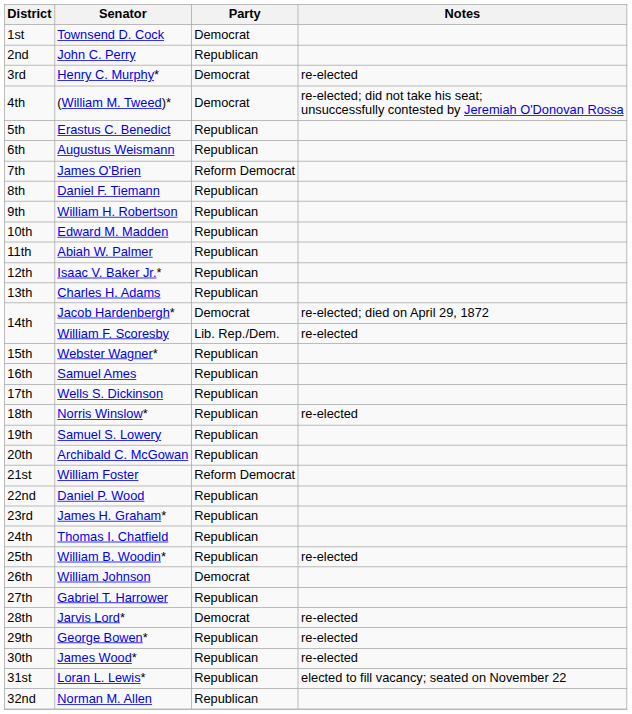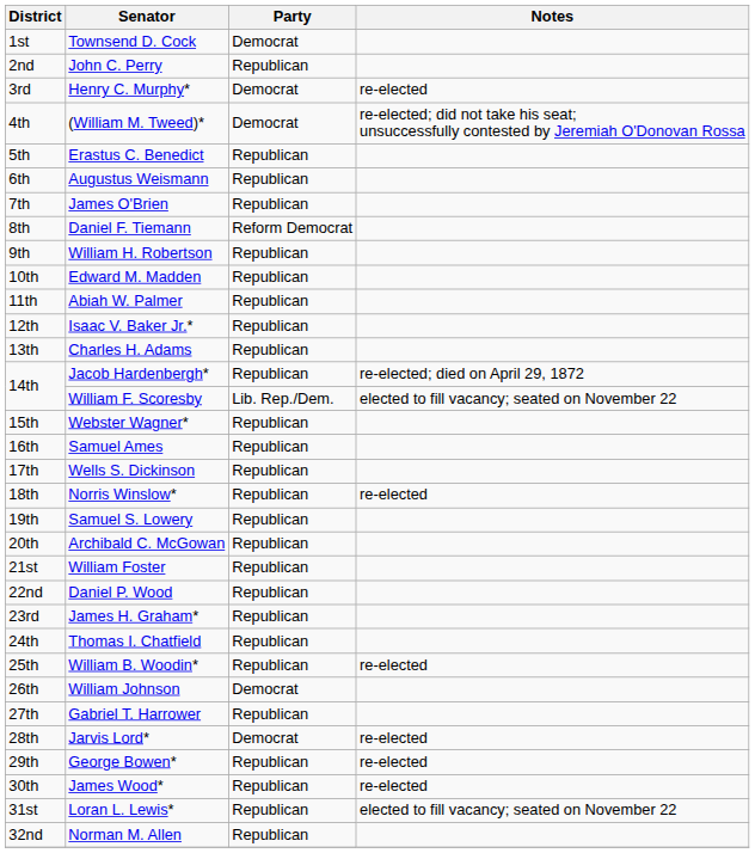James O'Brien | Party: Reform Democrat -> Republican
Daniel F. Tiemann | Party: Republican -> Reform Democrat
Jacob Hardenbergh* | Party: Democrat -> Republican
William F. Scoresby | Notes: re-elected -> elected to fill vacancy; seated on November 22
William Foster | Party: Reform Democrat -> Republican
